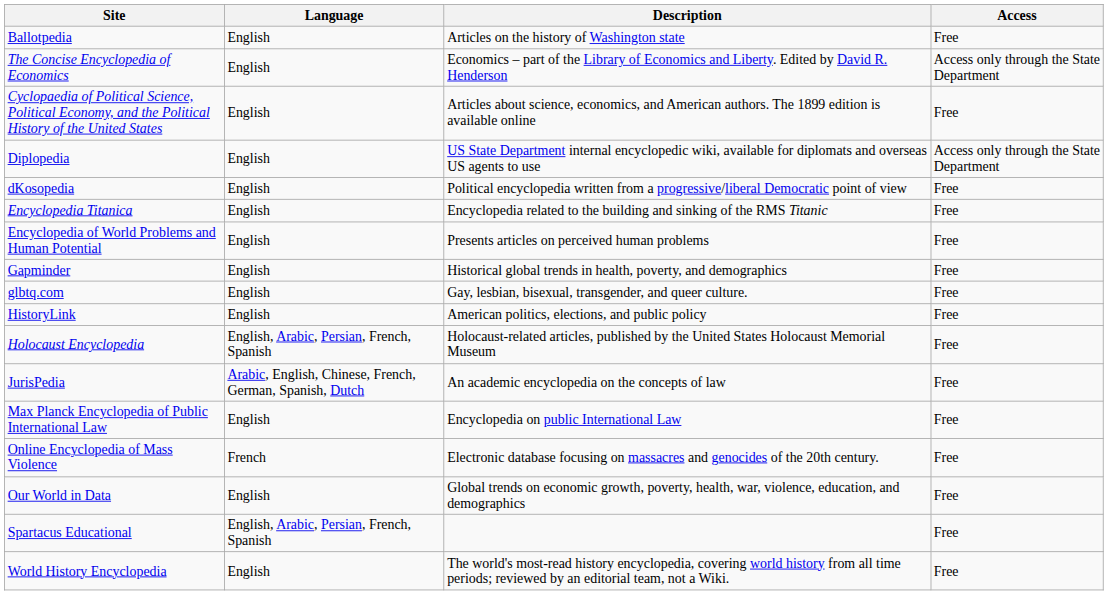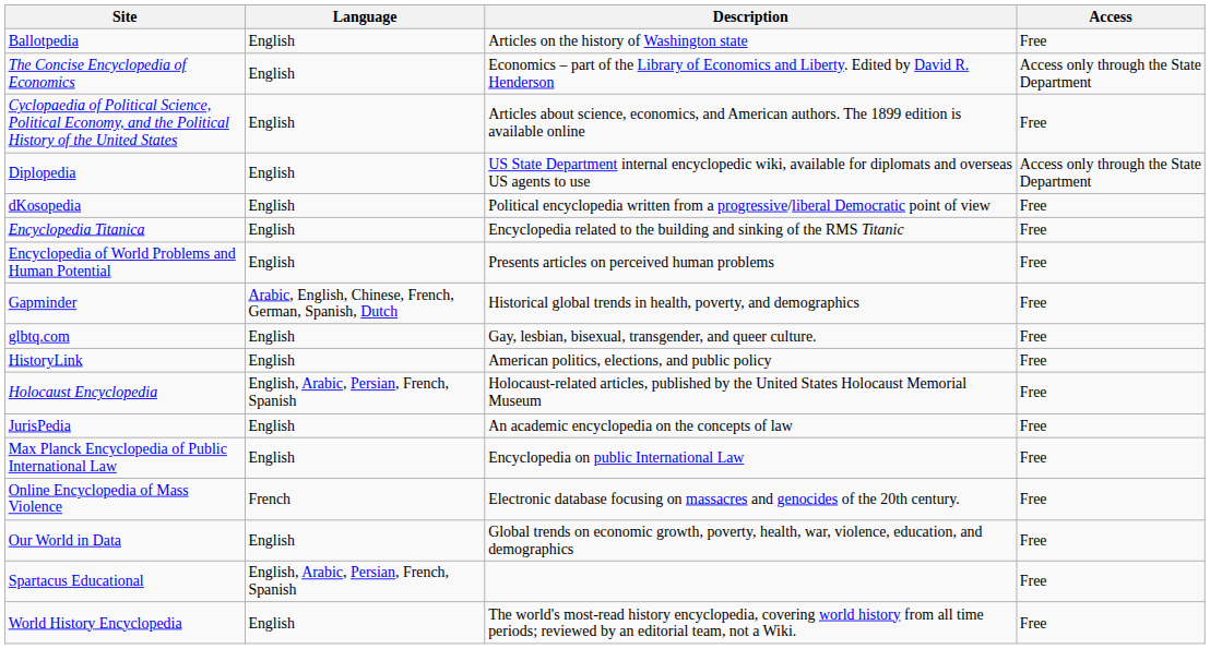Gapminder | Language: English -> Arabic, English, Chinese, French, German, Spanish, Dutch
JurisPedia | Language: Arabic, English, Chinese, French, German, Spanish, Dutch -> English
